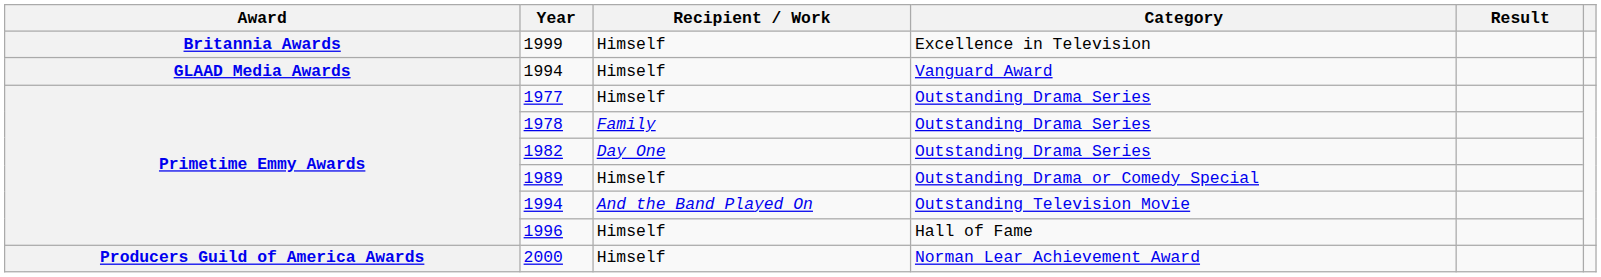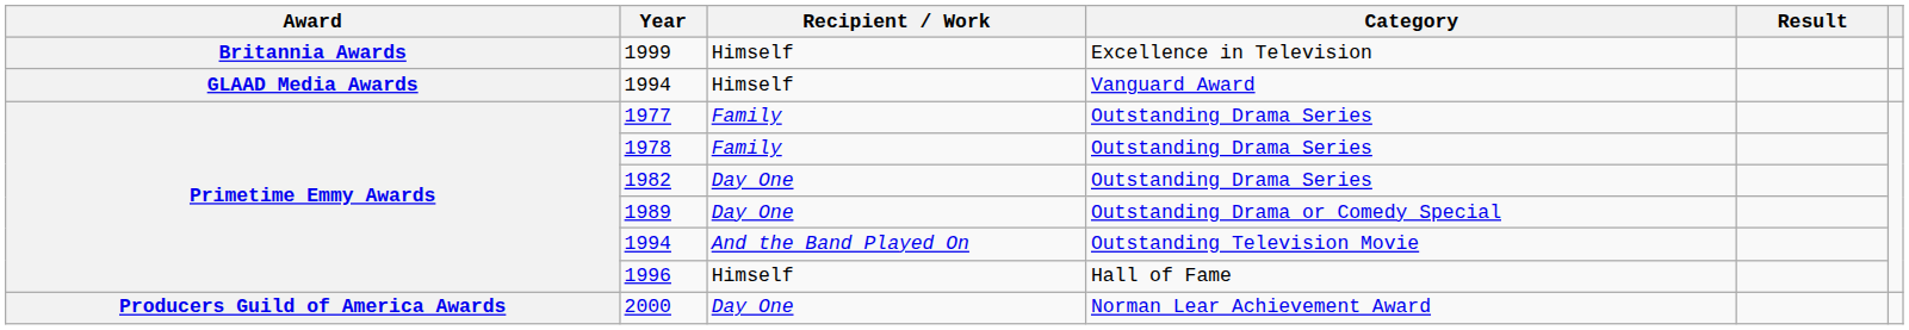1977 | Recipient / Work: Himself -> Family
1989 | Recipient / Work: Himself -> Day One
2000 | Recipient / Work: Himself -> Day One
